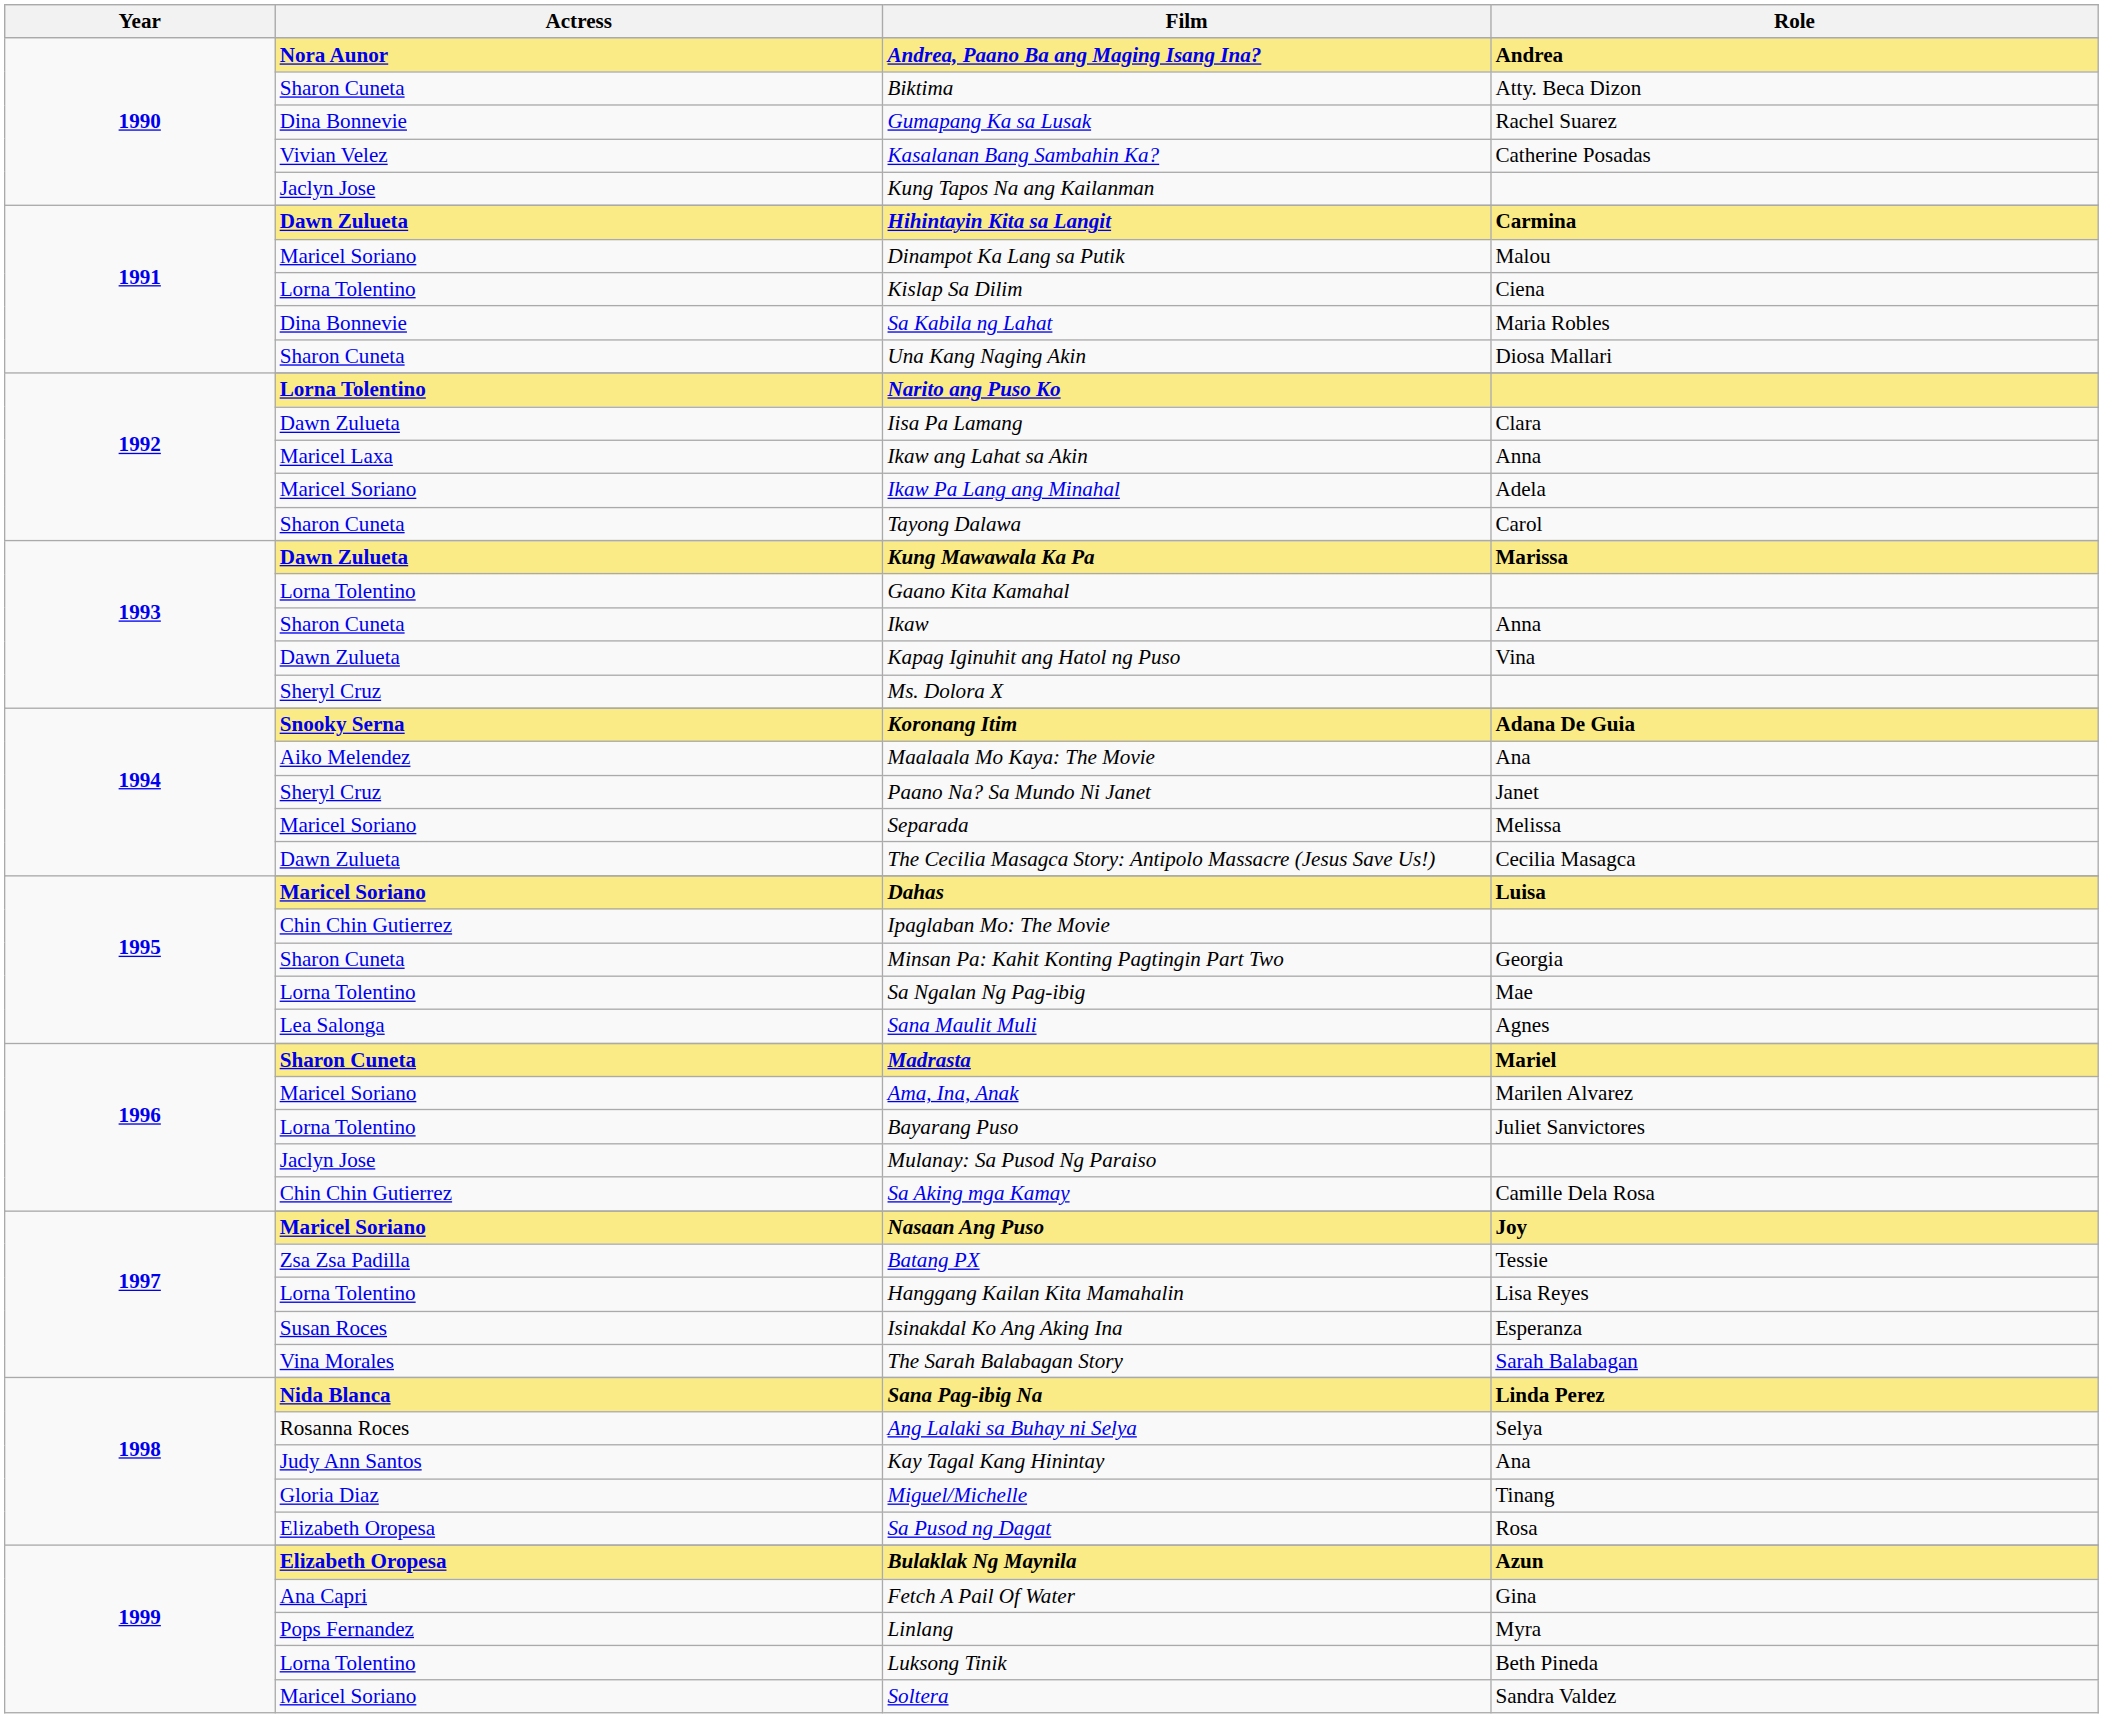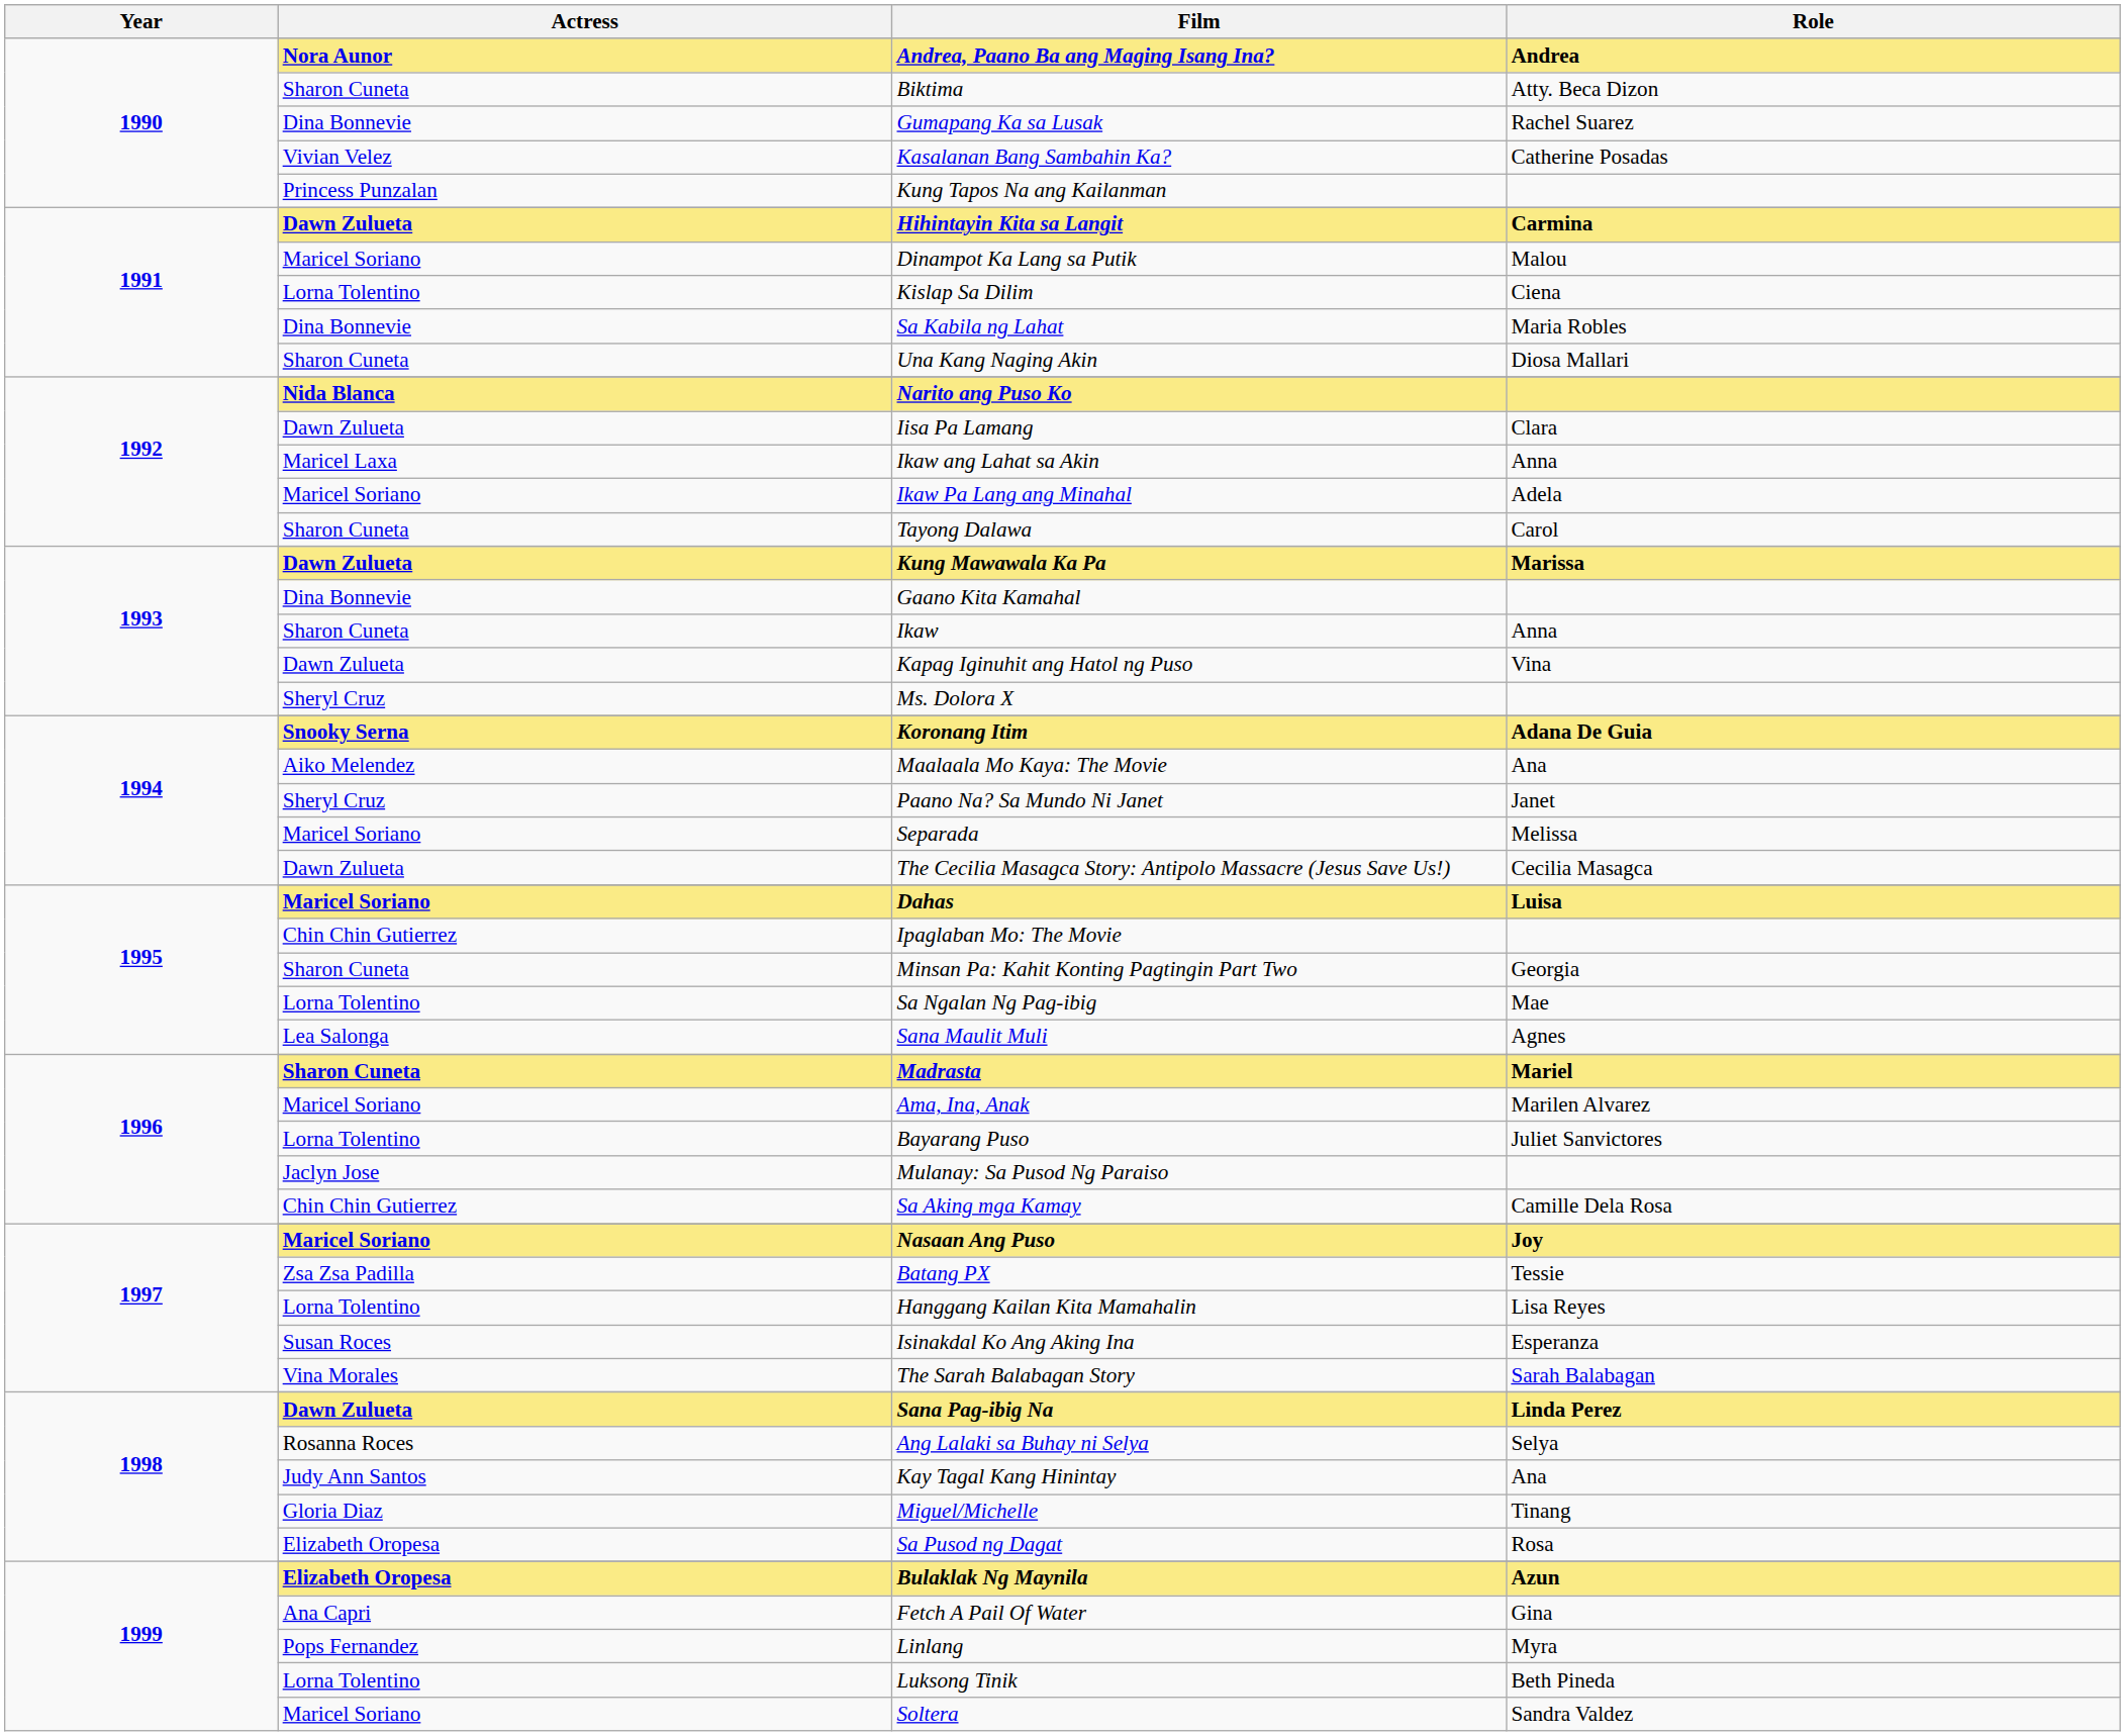Kung Tapos Na ang Kailanman | Actress: Jaclyn Jose -> Princess Punzalan
Narito ang Puso Ko | Actress: Lorna Tolentino -> Nida Blanca
Gaano Kita Kamahal | Actress: Lorna Tolentino -> Dina Bonnevie
Sana Pag-ibig Na | Actress: Nida Blanca -> Dawn Zulueta
